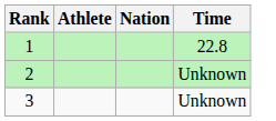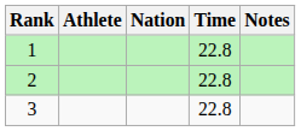+ column: Notes
2 | Time: Unknown -> 22.8
3 | Time: Unknown -> 22.8
